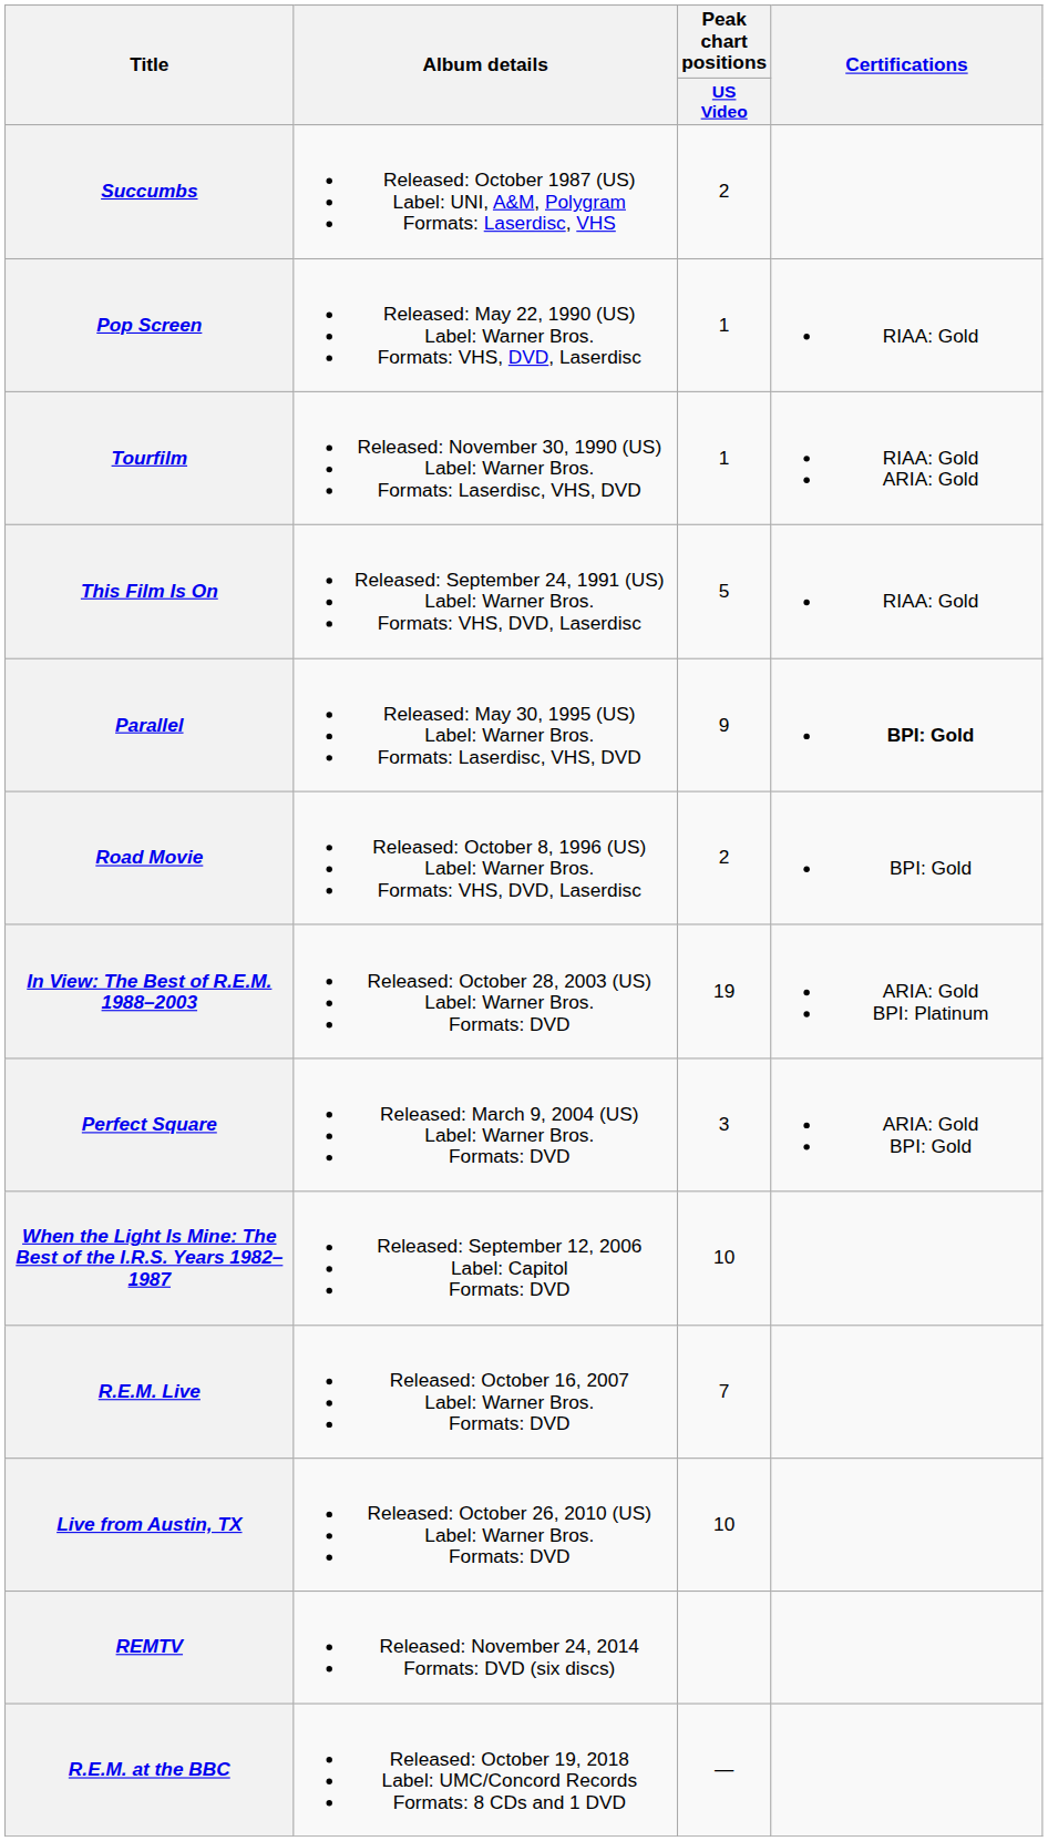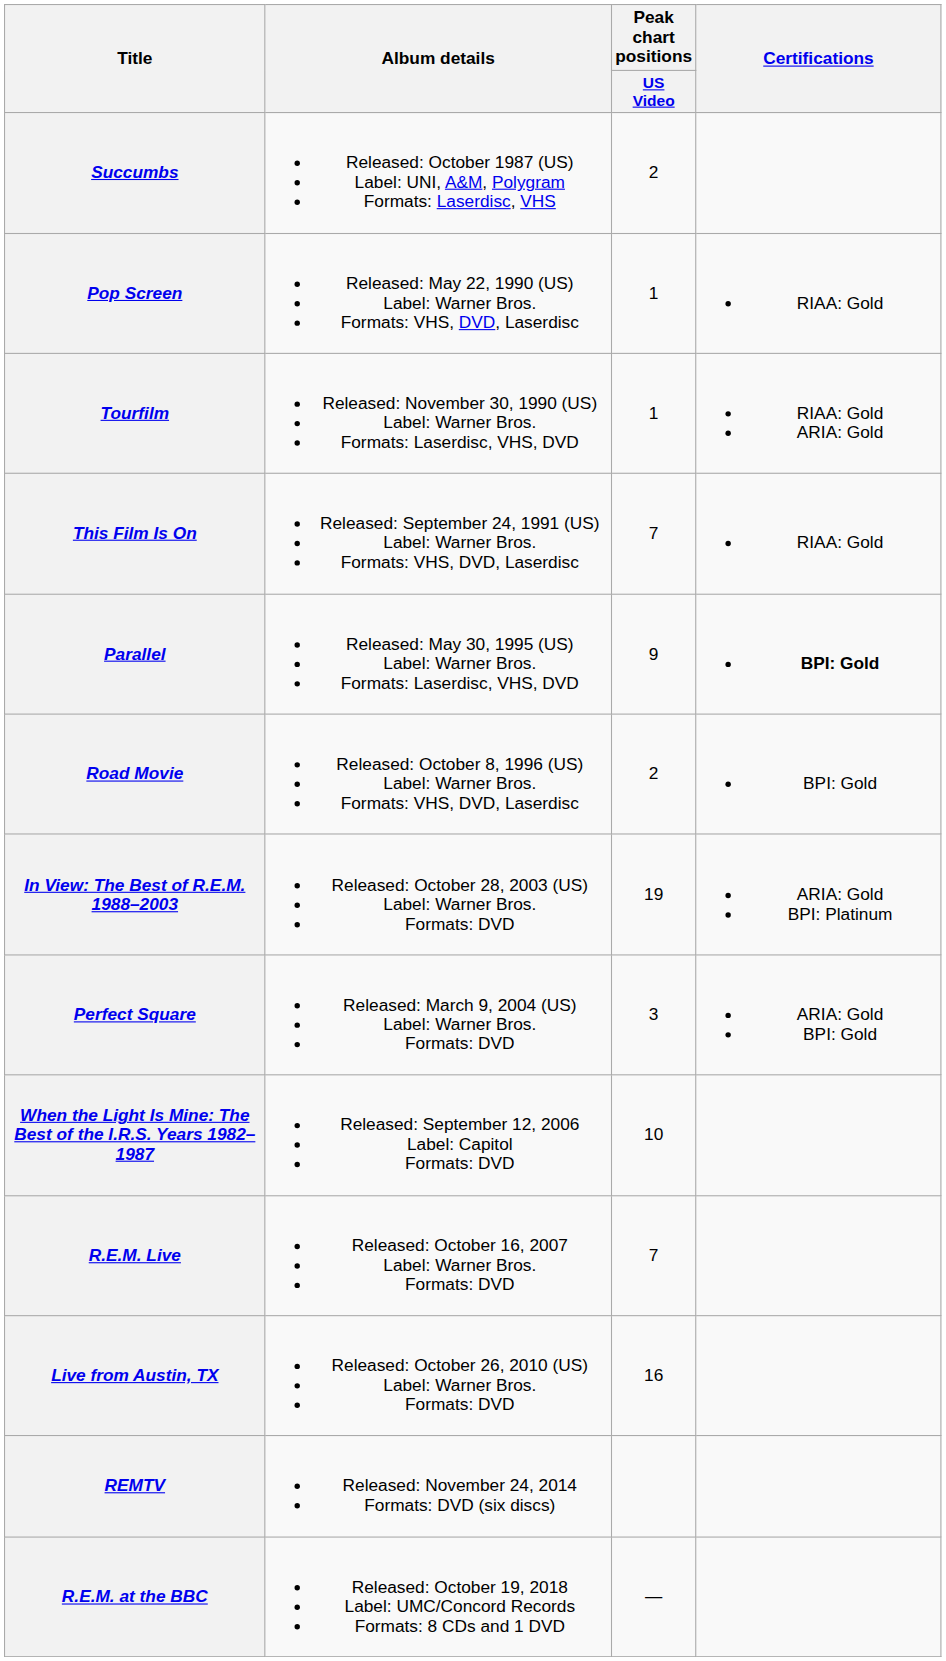This Film Is On | Peak chart positions / US Video: 5 -> 7
Live from Austin, TX | Peak chart positions / US Video: 10 -> 16
